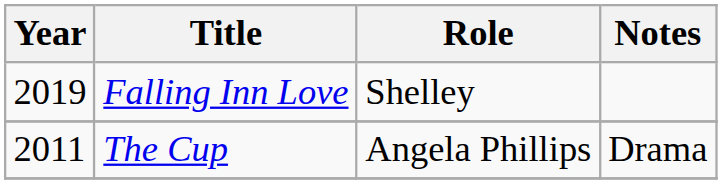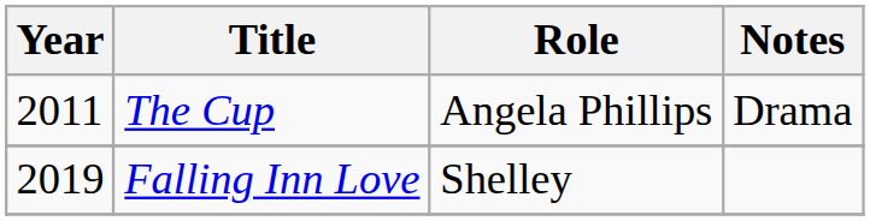rows swapped: The Cup <-> Falling Inn Love
